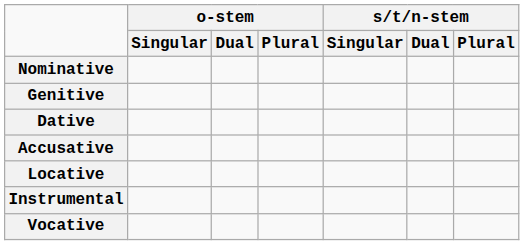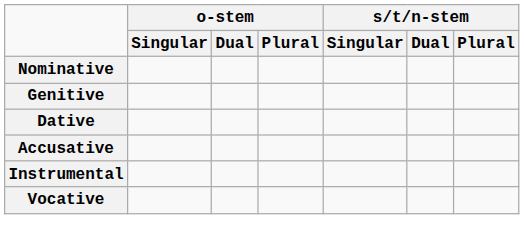- row: Locative
